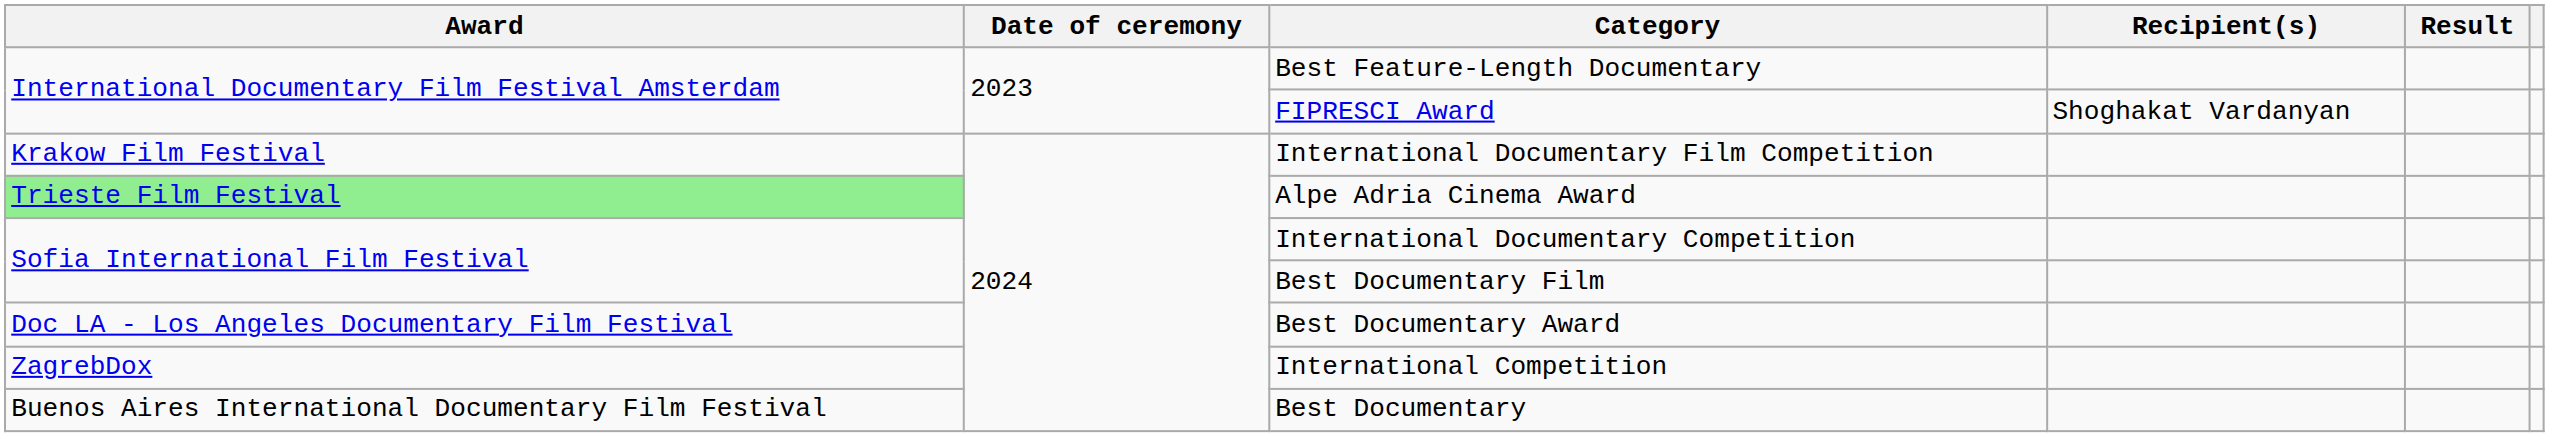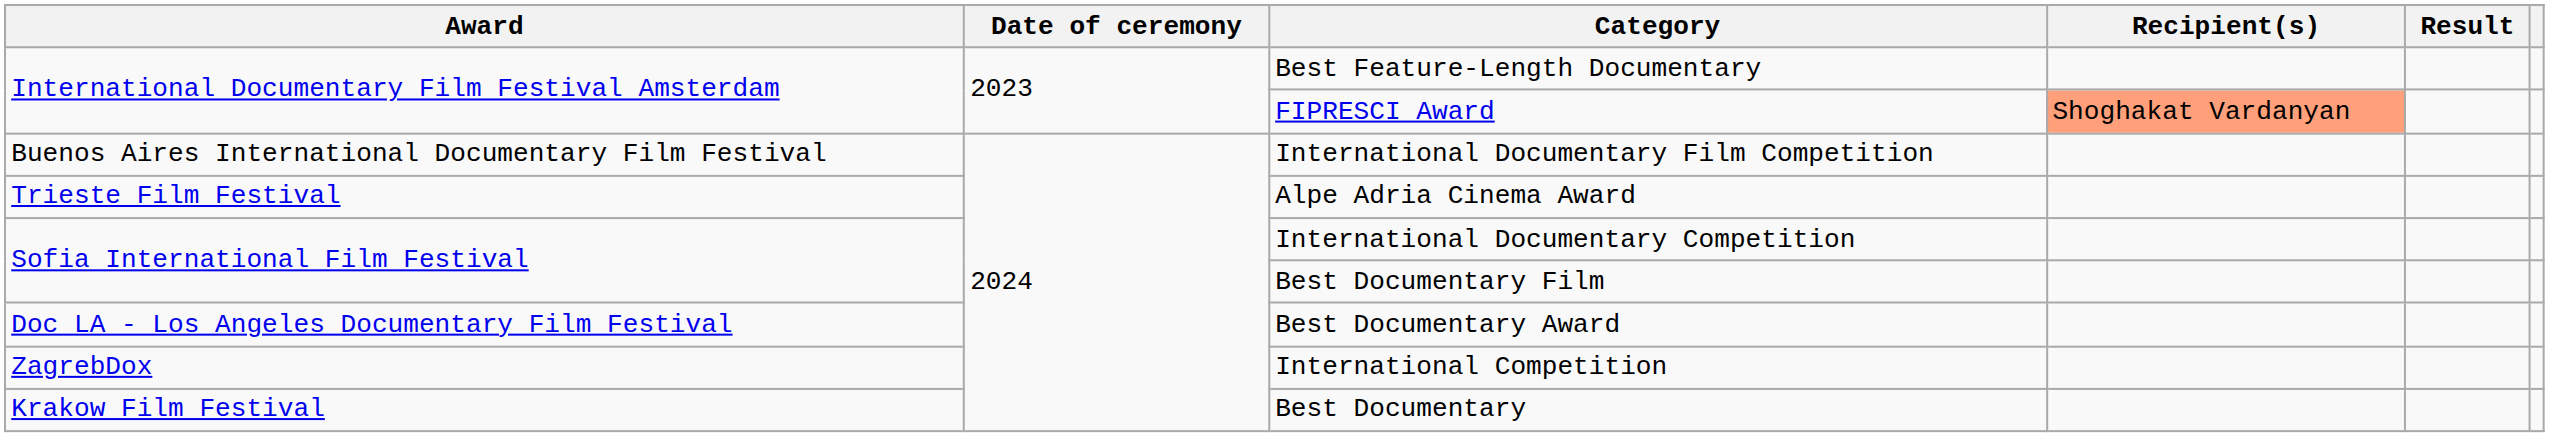FIPRESCI Award | Recipient(s): no background -> lightsalmon background
International Documentary Film Competition | Award: Krakow Film Festival -> Buenos Aires International Documentary Film Festival
Alpe Adria Cinema Award | Award: lightgreen background -> no background
Best Documentary | Award: Buenos Aires International Documentary Film Festival -> Krakow Film Festival
